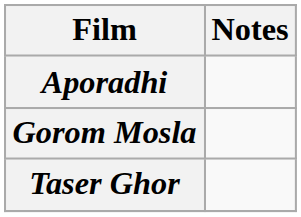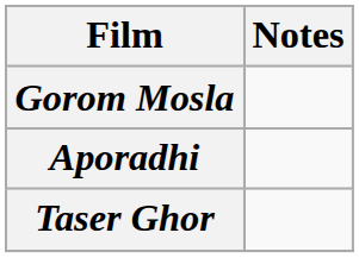rows swapped: Aporadhi <-> Gorom Mosla
